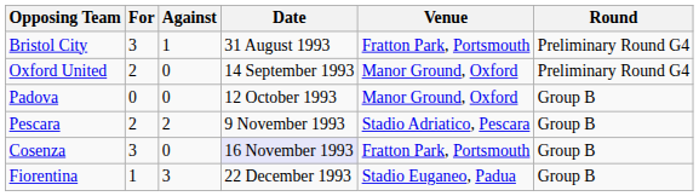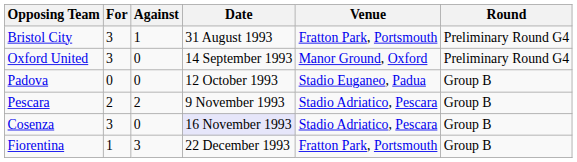Oxford United | For: 2 -> 3
Padova | Venue: Manor Ground, Oxford -> Stadio Euganeo, Padua
Cosenza | Venue: Fratton Park, Portsmouth -> Stadio Adriatico, Pescara
Fiorentina | Venue: Stadio Euganeo, Padua -> Fratton Park, Portsmouth
